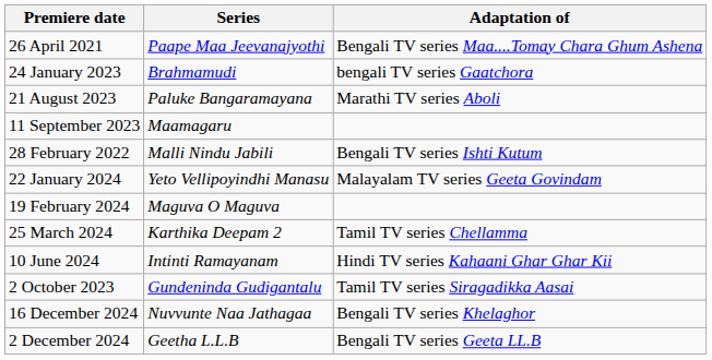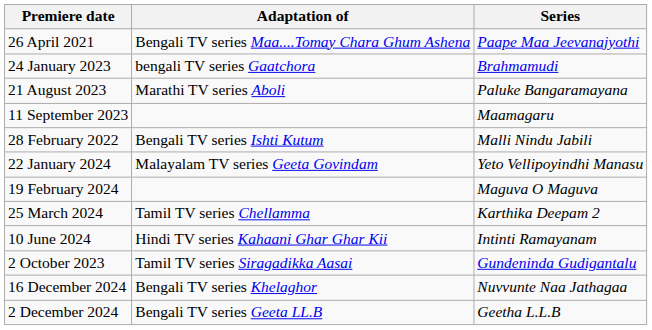columns swapped: Series <-> Adaptation of
